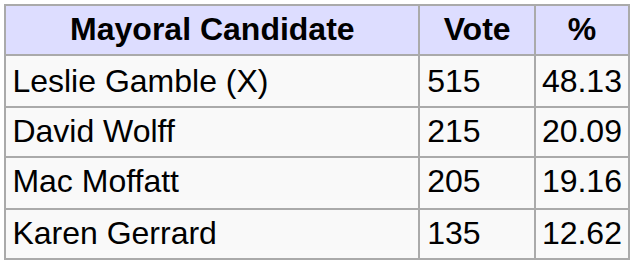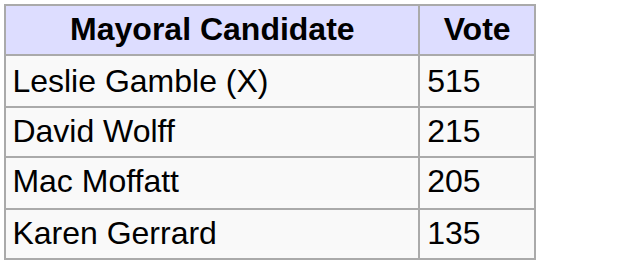- column: % | 48.13 | 20.09 | 19.16 | 12.62
